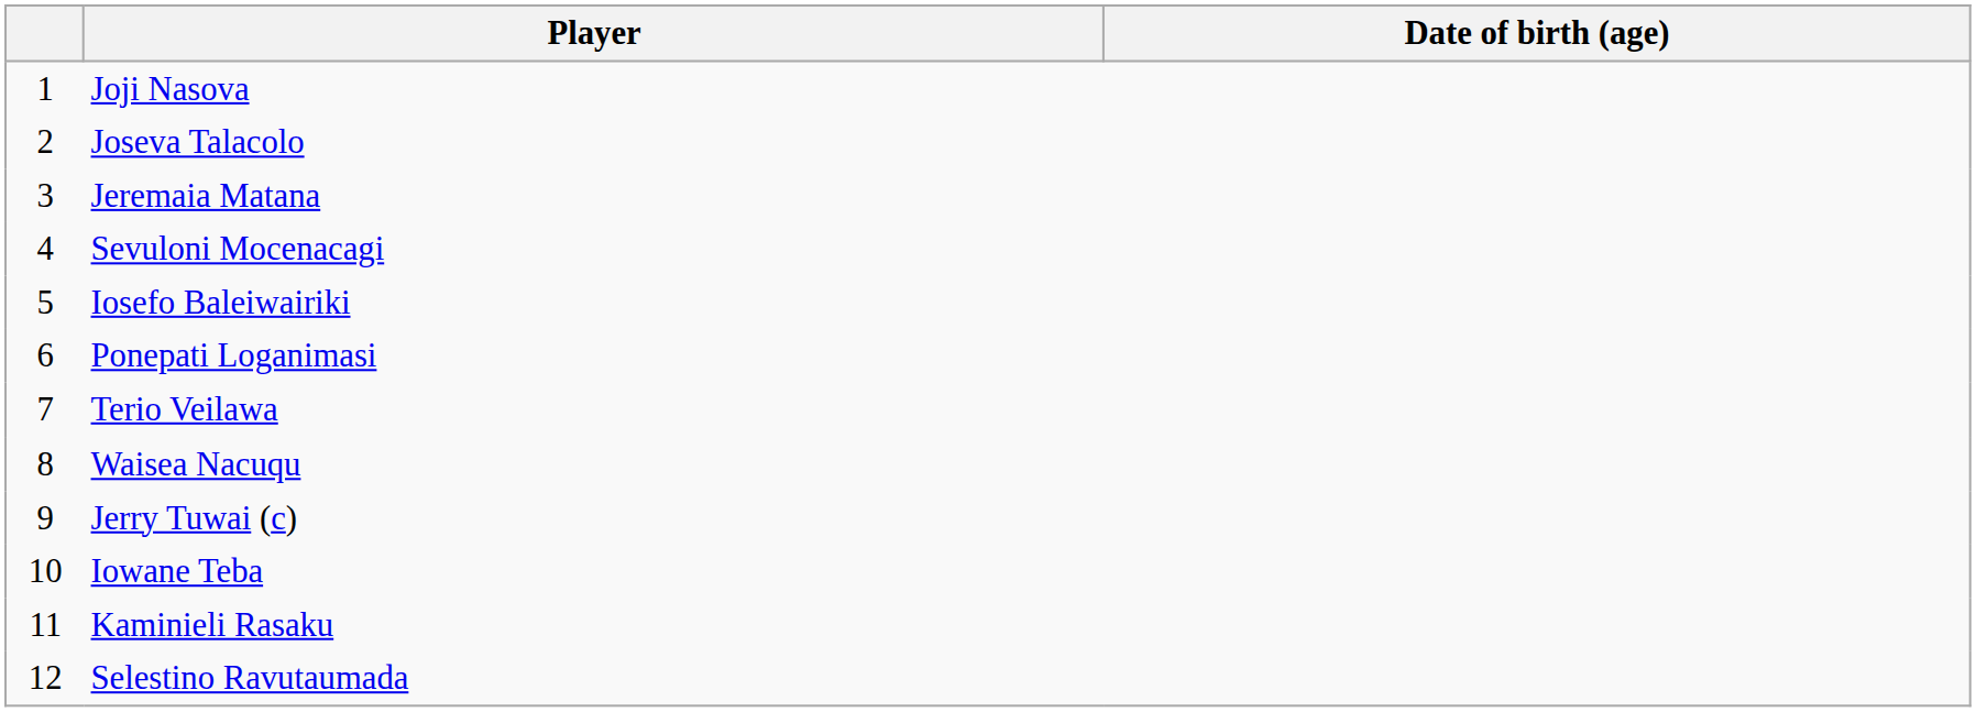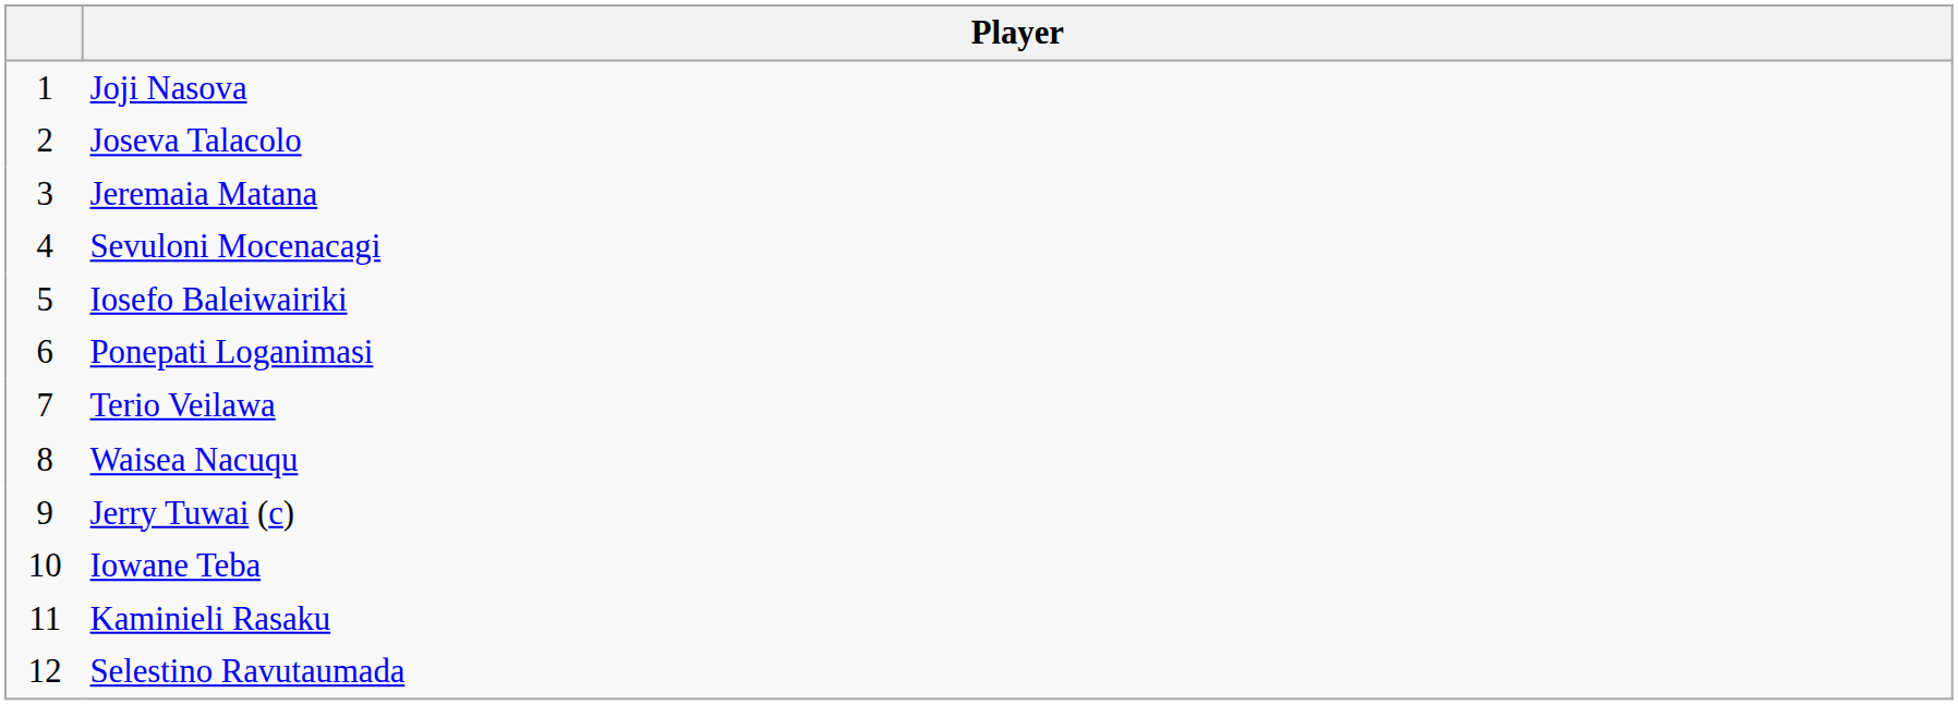- column: Date of birth (age)
